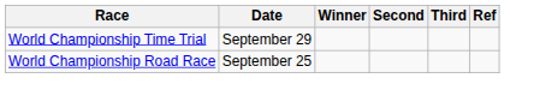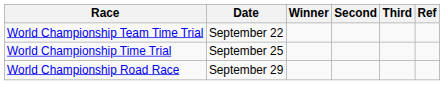+ row: World Championship Team Time Trial | September 22
World Championship Time Trial | Date: September 29 -> September 25
World Championship Road Race | Date: September 25 -> September 29
